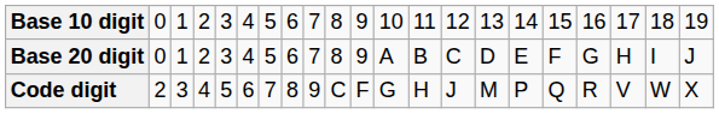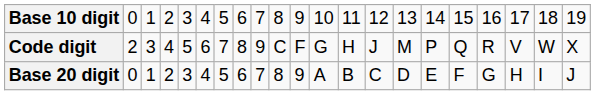rows swapped: Base 20 digit <-> Code digit
